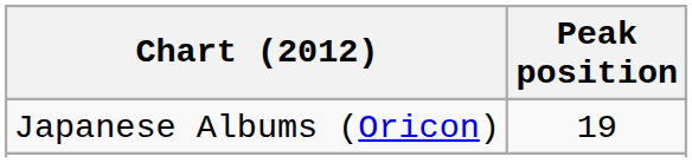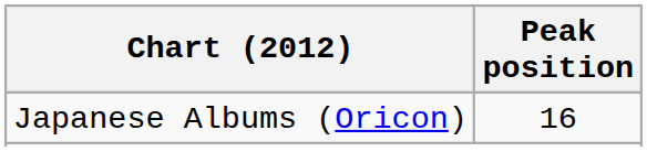Japanese Albums (Oricon) | Peak position: 19 -> 16
